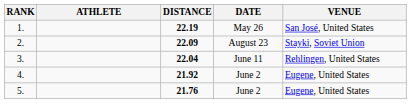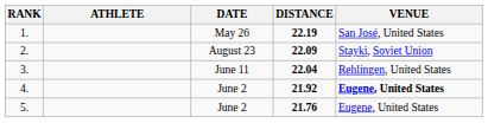columns swapped: DISTANCE <-> DATE
4. | VENUE: normal -> bold
